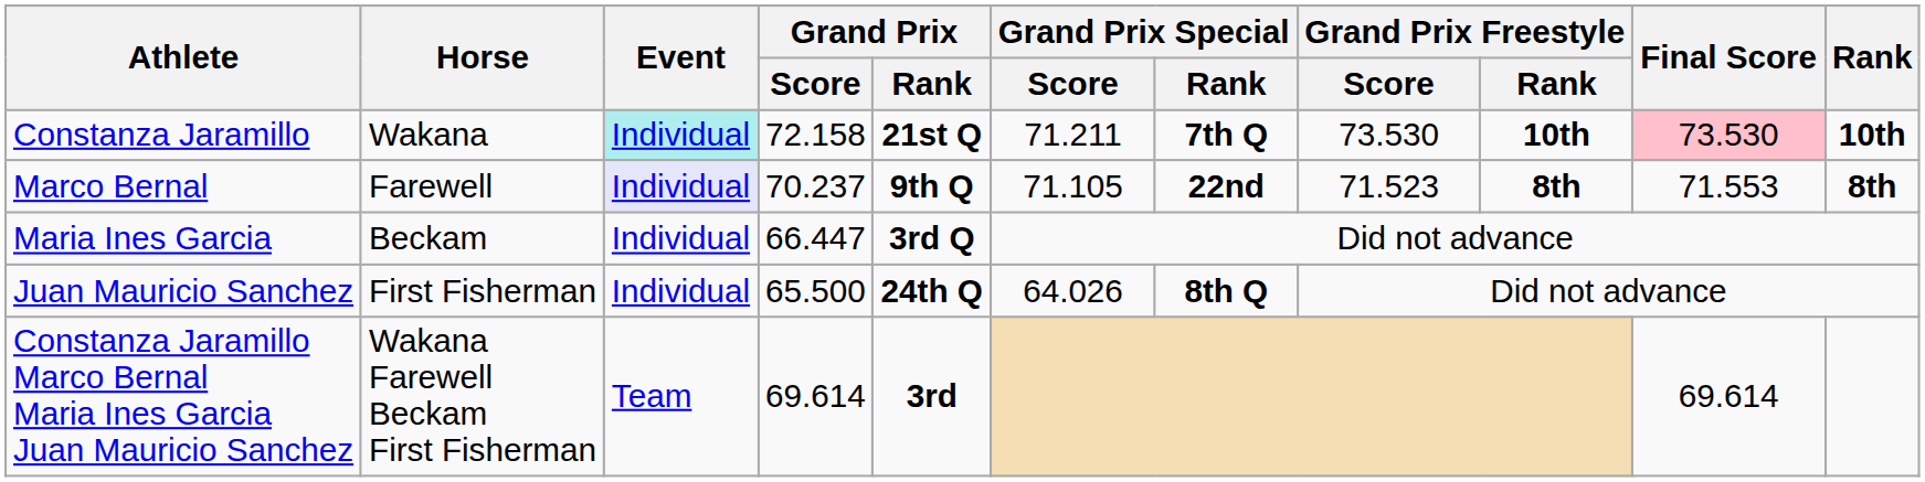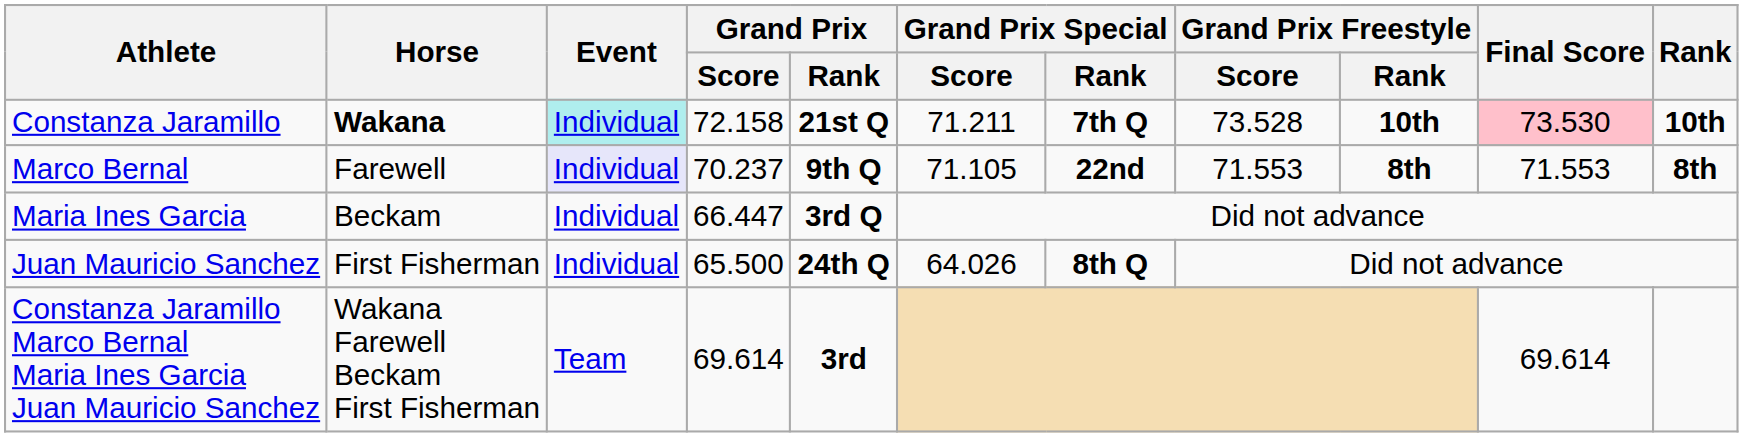Constanza Jaramillo | Horse: normal -> bold
Constanza Jaramillo | Grand Prix Freestyle / Score: 73.530 -> 73.528
Marco Bernal | Grand Prix Freestyle / Score: 71.523 -> 71.553
